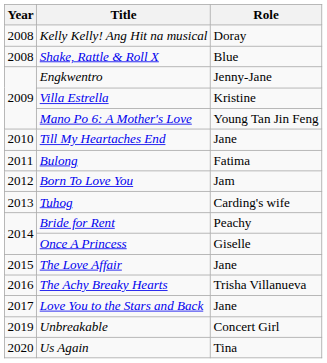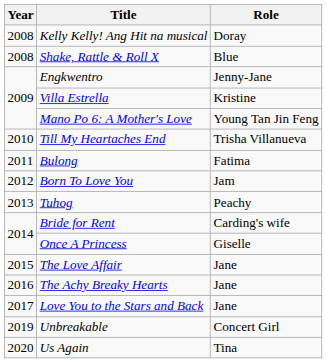Till My Heartaches End | Role: Jane -> Trisha Villanueva
Tuhog | Role: Carding's wife -> Peachy
Bride for Rent | Role: Peachy -> Carding's wife
The Achy Breaky Hearts | Role: Trisha Villanueva -> Jane
